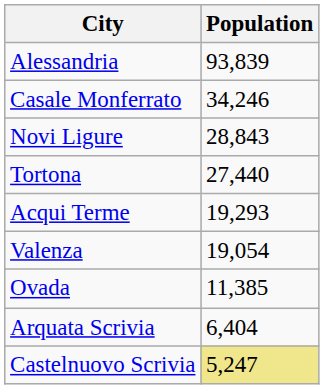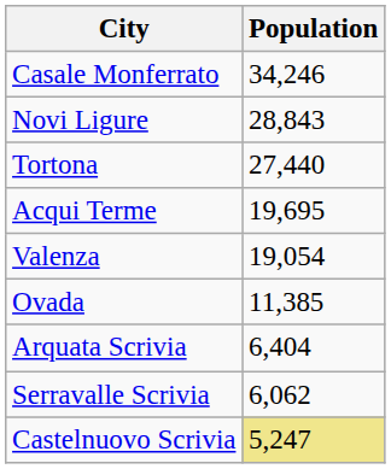- row: Alessandria | 93,839
Acqui Terme | Population: 19,293 -> 19,695
+ row: Serravalle Scrivia | 6,062
